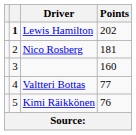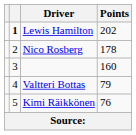Nico Rosberg | Points: 181 -> 178
Valtteri Bottas | Points: 77 -> 79
